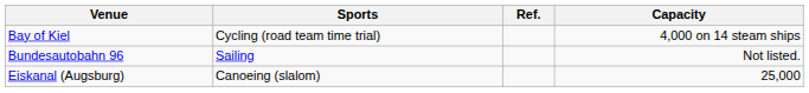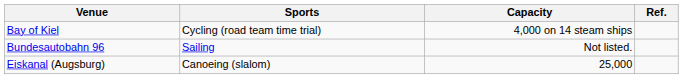columns swapped: Capacity <-> Ref.
